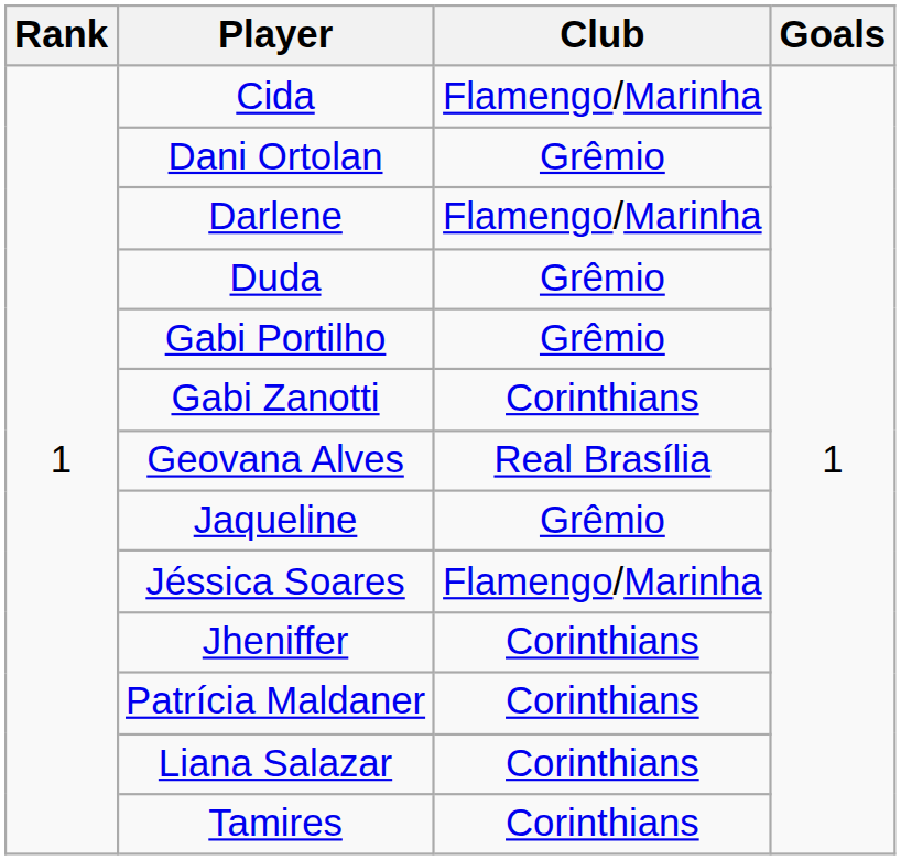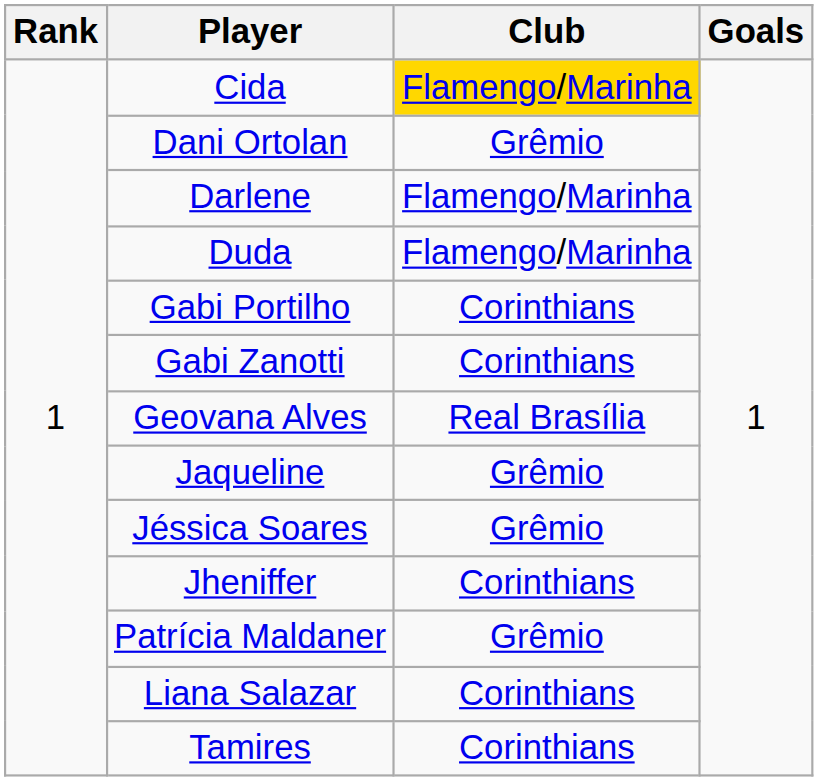Cida | Club: no background -> gold background
Duda | Club: Grêmio -> Flamengo/Marinha
Gabi Portilho | Club: Grêmio -> Corinthians
Jéssica Soares | Club: Flamengo/Marinha -> Grêmio
Patrícia Maldaner | Club: Corinthians -> Grêmio
